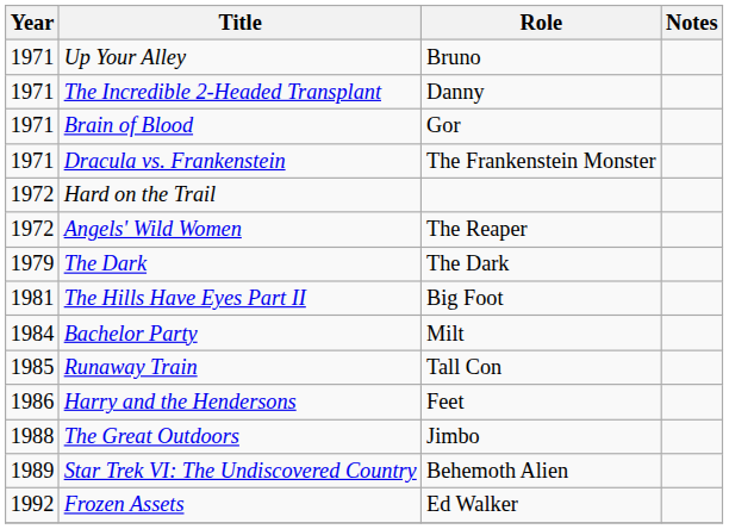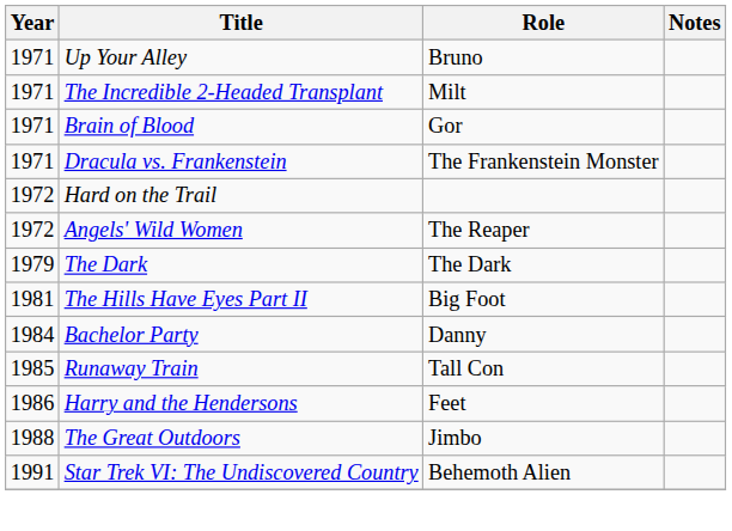The Incredible 2-Headed Transplant | Role: Danny -> Milt
Bachelor Party | Role: Milt -> Danny
Star Trek VI: The Undiscovered Country | Year: 1989 -> 1991
- row: 1992 | Frozen Assets | Ed Walker
